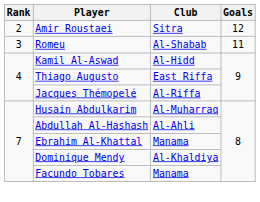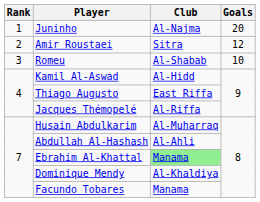+ row: 1 | Juninho | Al-Najma | 20
Romeu | Goals: 11 -> 10
Ebrahim Al-Khattal | Club: no background -> lightgreen background
